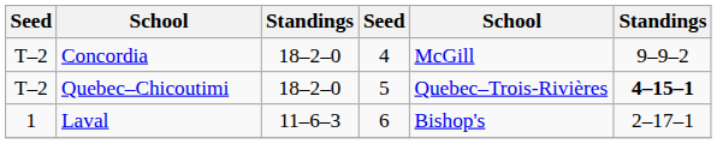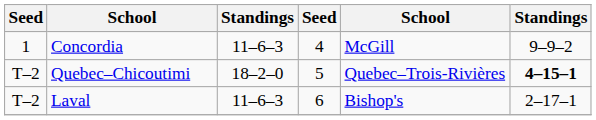Concordia | column 1: T–2 -> 1
Concordia | column 3: 18–2–0 -> 11–6–3
Laval | column 1: 1 -> T–2
